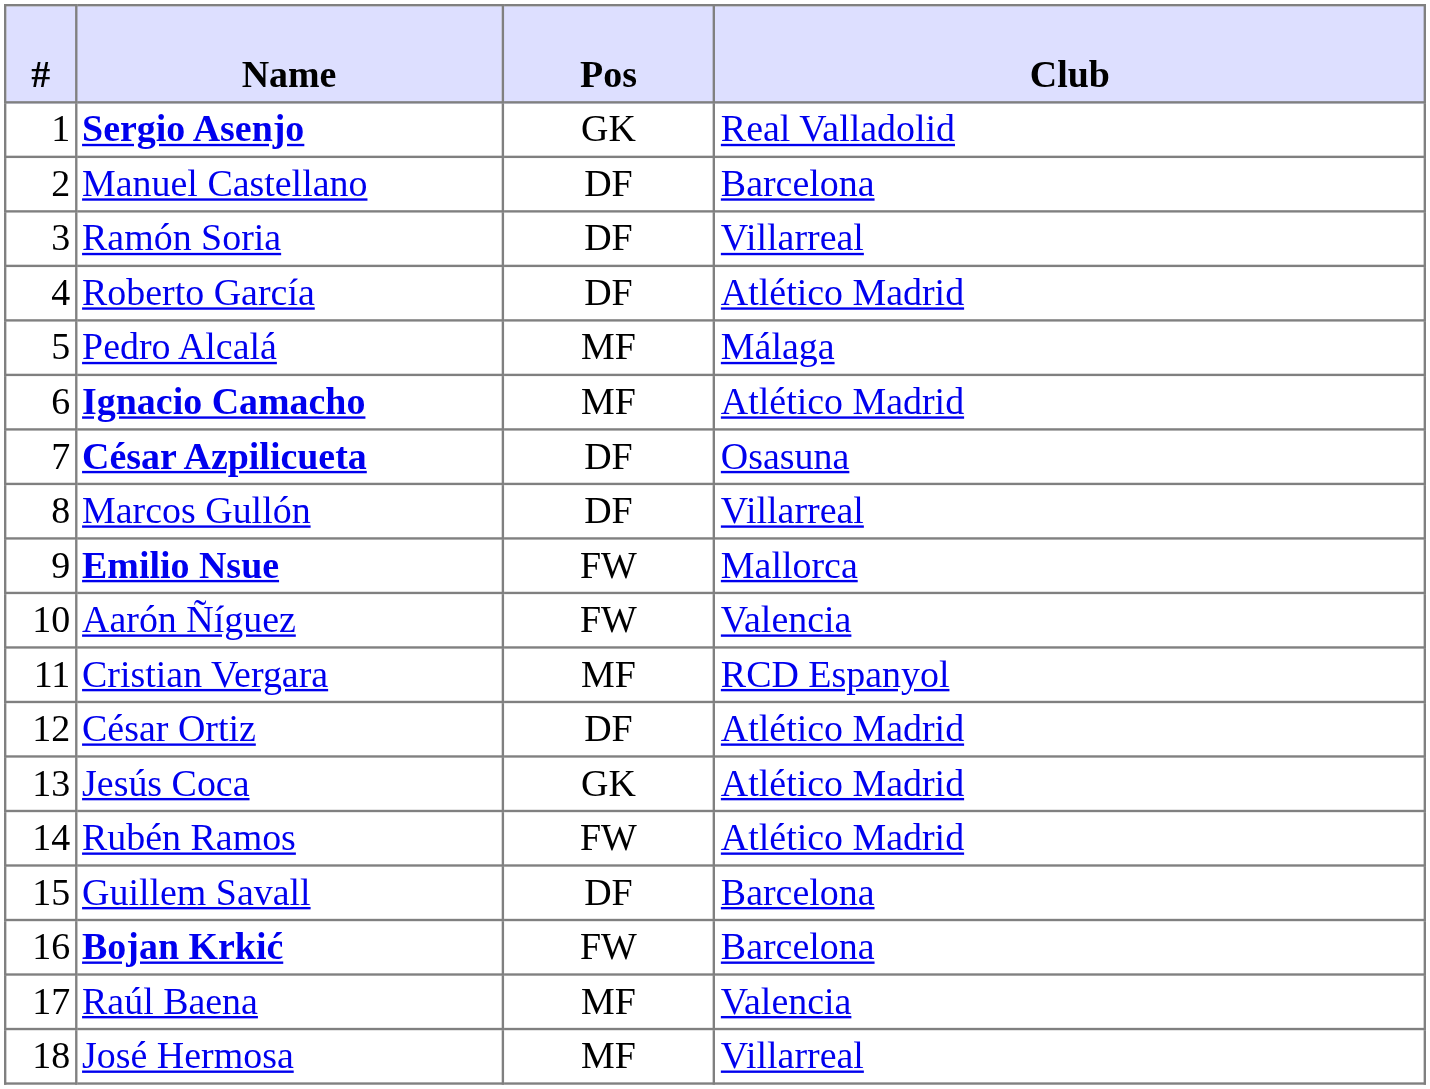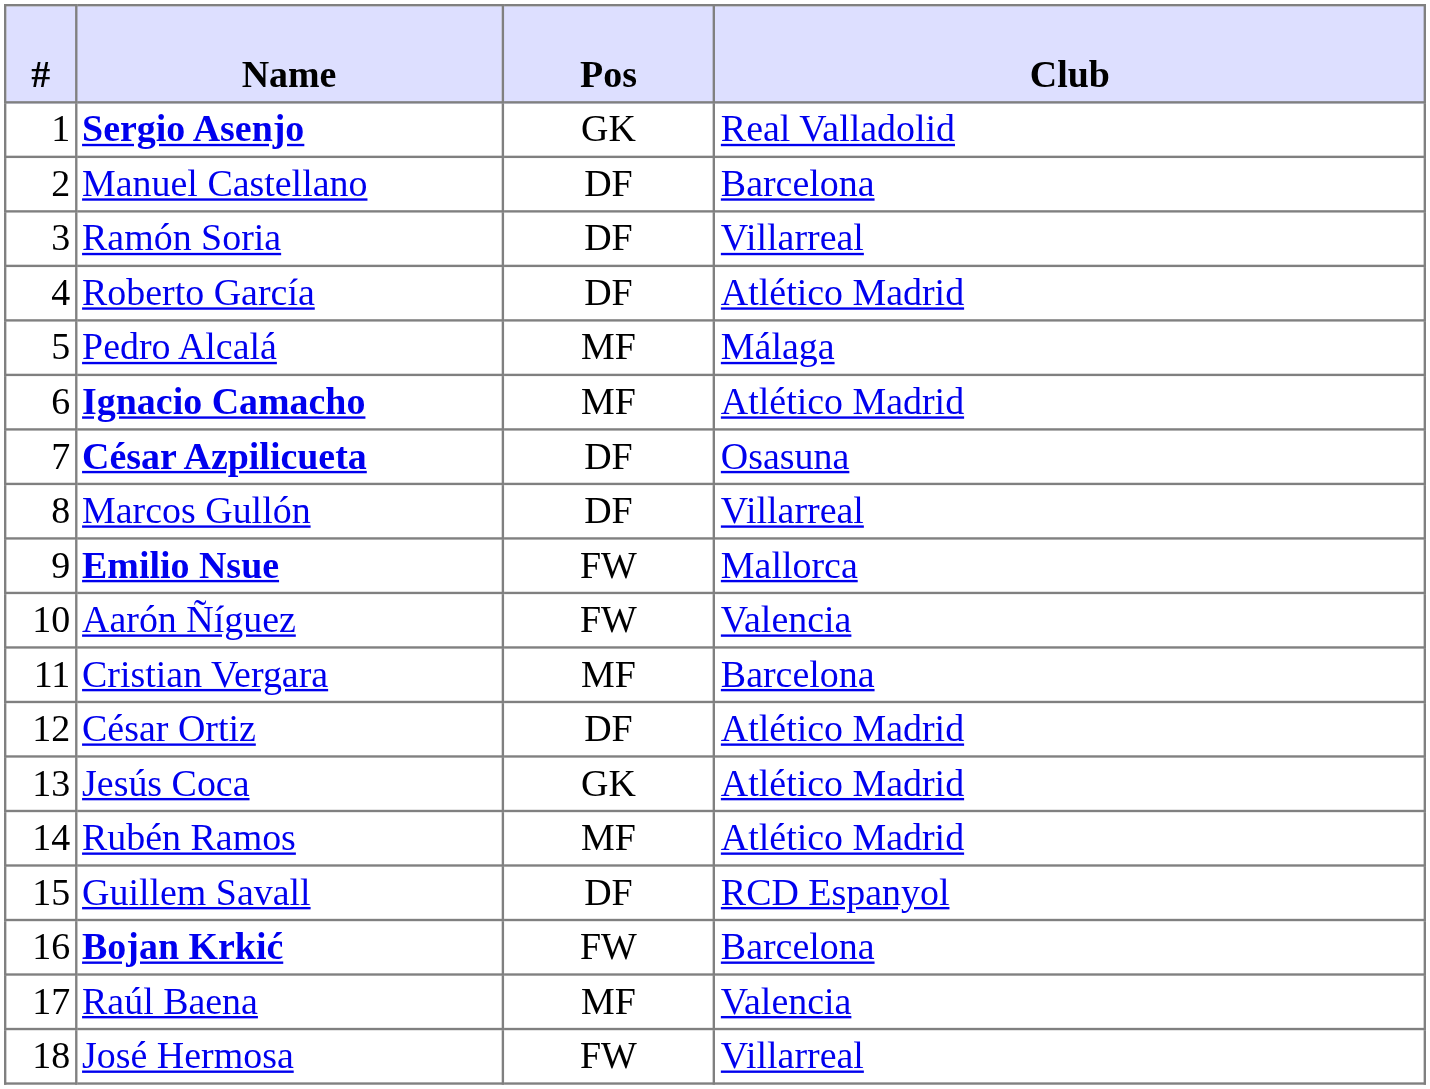Cristian Vergara | Club: RCD Espanyol -> Barcelona
Rubén Ramos | Pos: FW -> MF
Guillem Savall | Club: Barcelona -> RCD Espanyol
José Hermosa | Pos: MF -> FW
